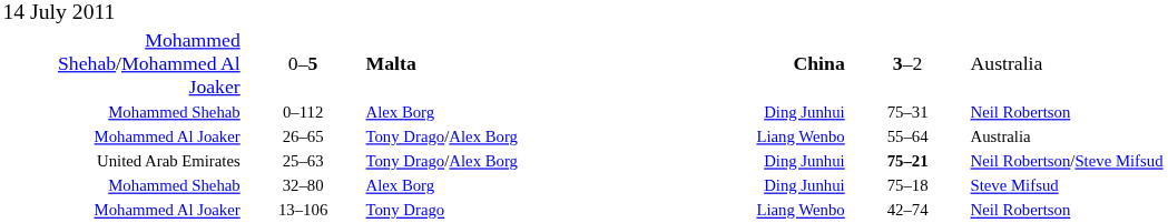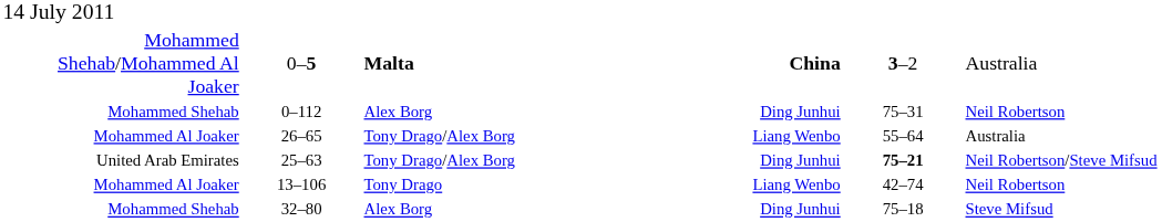rows swapped: 32–80 <-> 13–106
